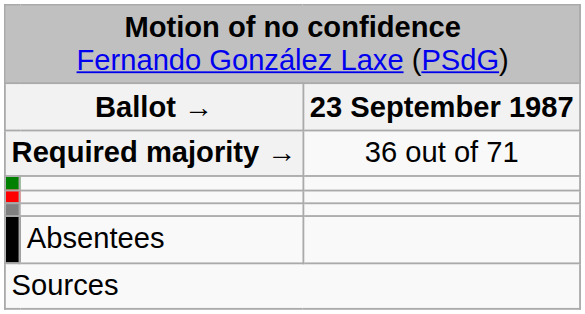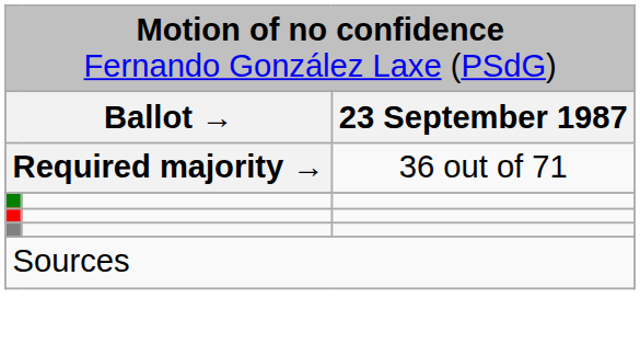- row: Absentees
